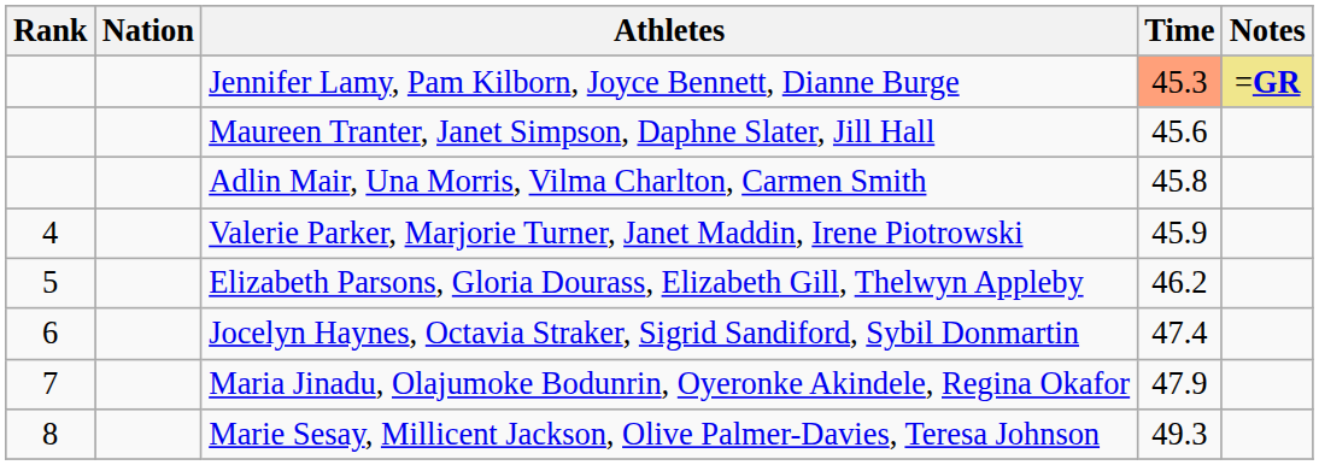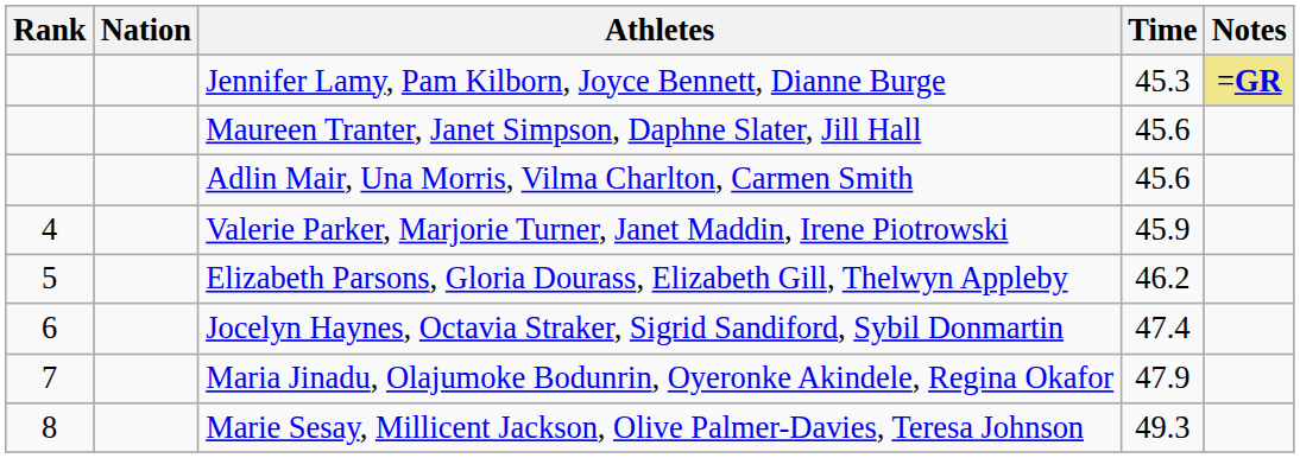Jennifer Lamy, Pam Kilborn, Joyce Bennett, Dianne Burge | Time: lightsalmon background -> no background
Adlin Mair, Una Morris, Vilma Charlton, Carmen Smith | Time: 45.8 -> 45.6
